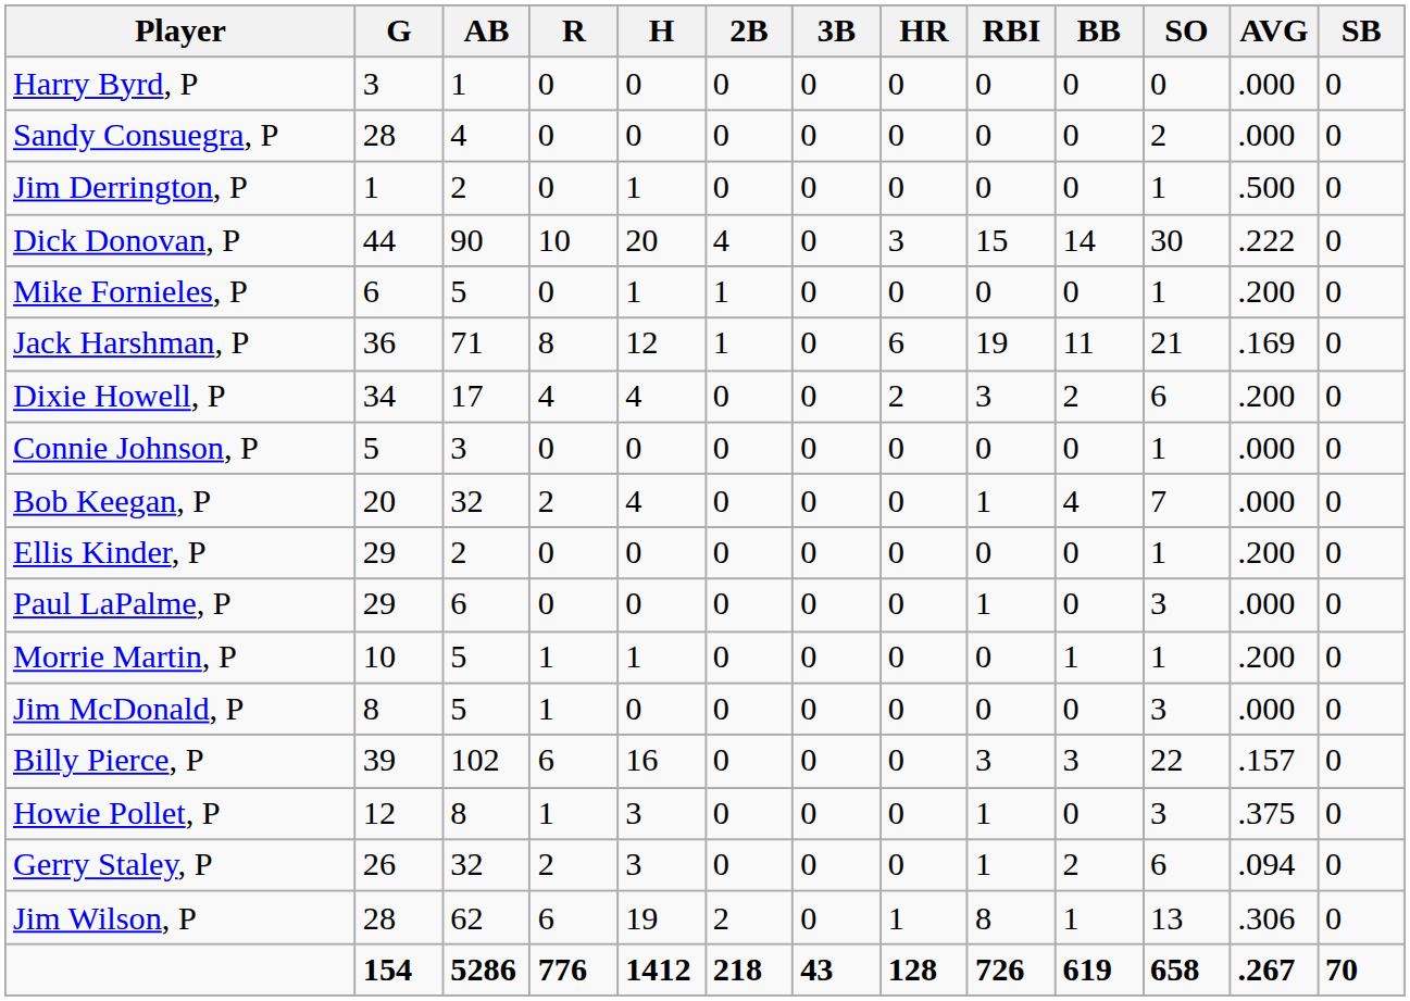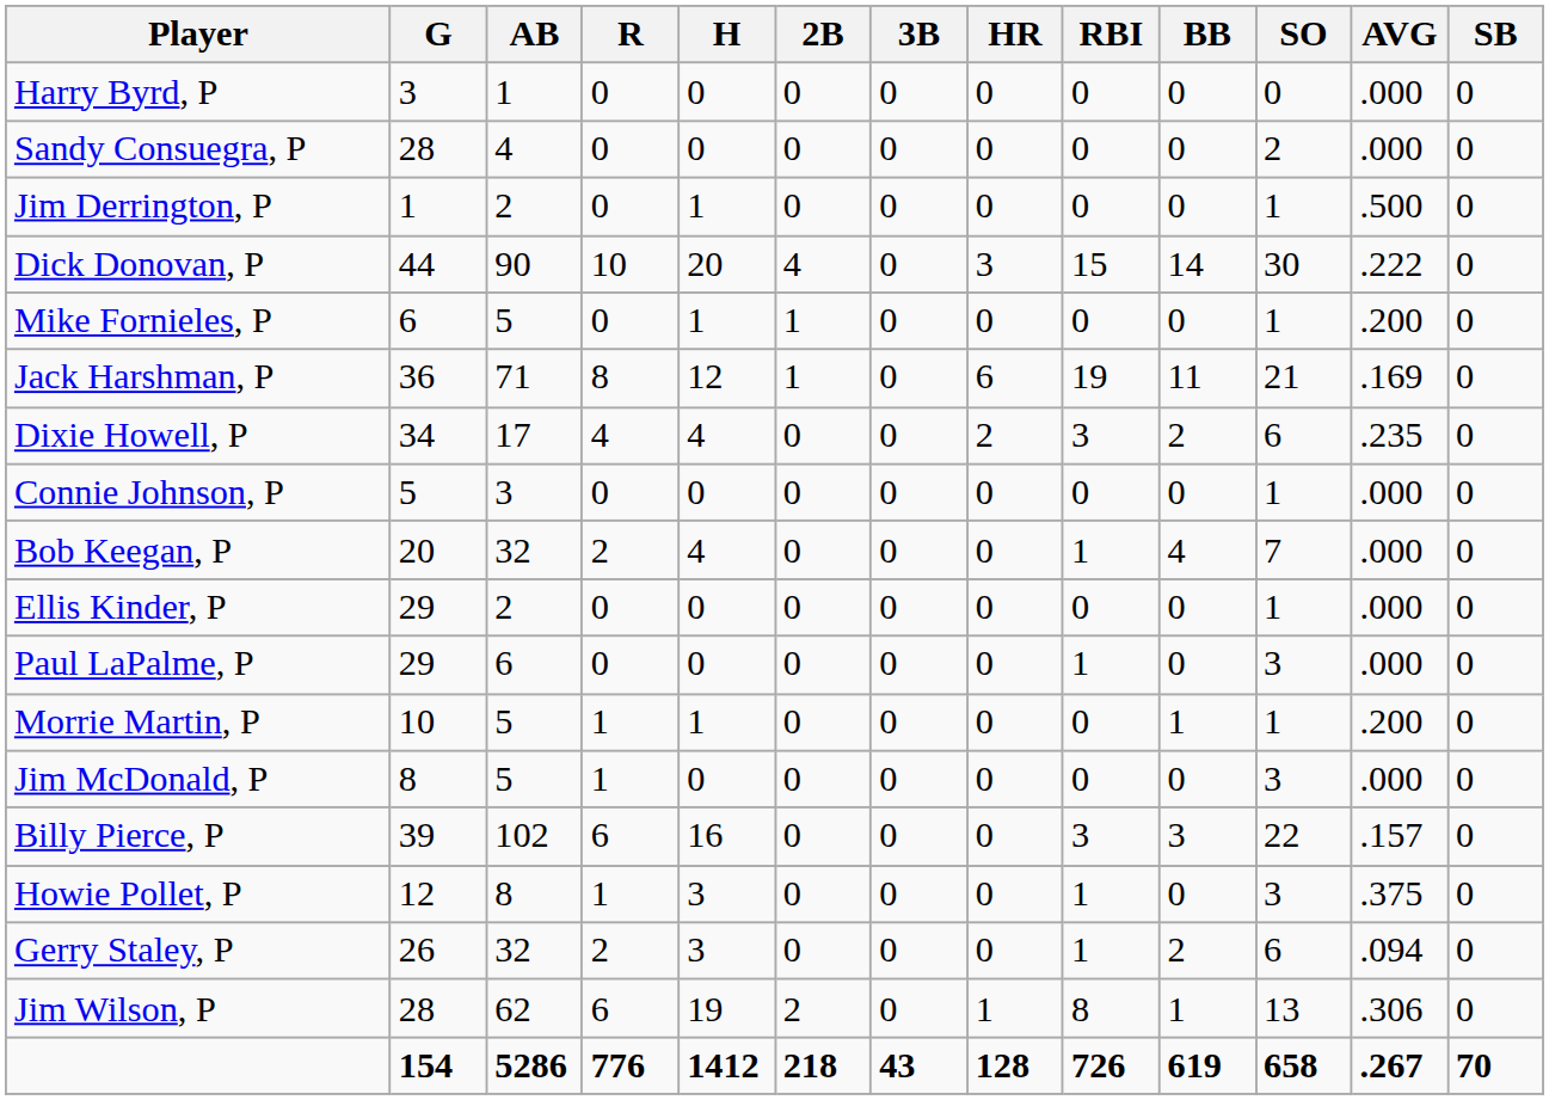Dixie Howell, P | AVG: .200 -> .235
Ellis Kinder, P | AVG: .200 -> .000
